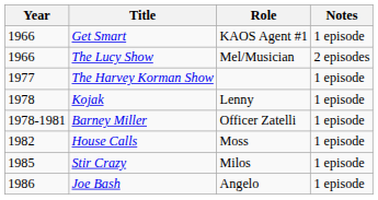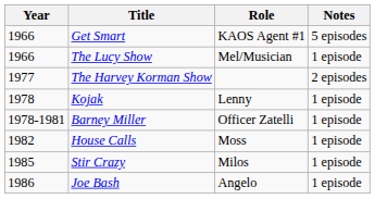Get Smart | Notes: 1 episode -> 5 episodes
The Lucy Show | Notes: 2 episodes -> 1 episode
The Harvey Korman Show | Notes: 1 episode -> 2 episodes
